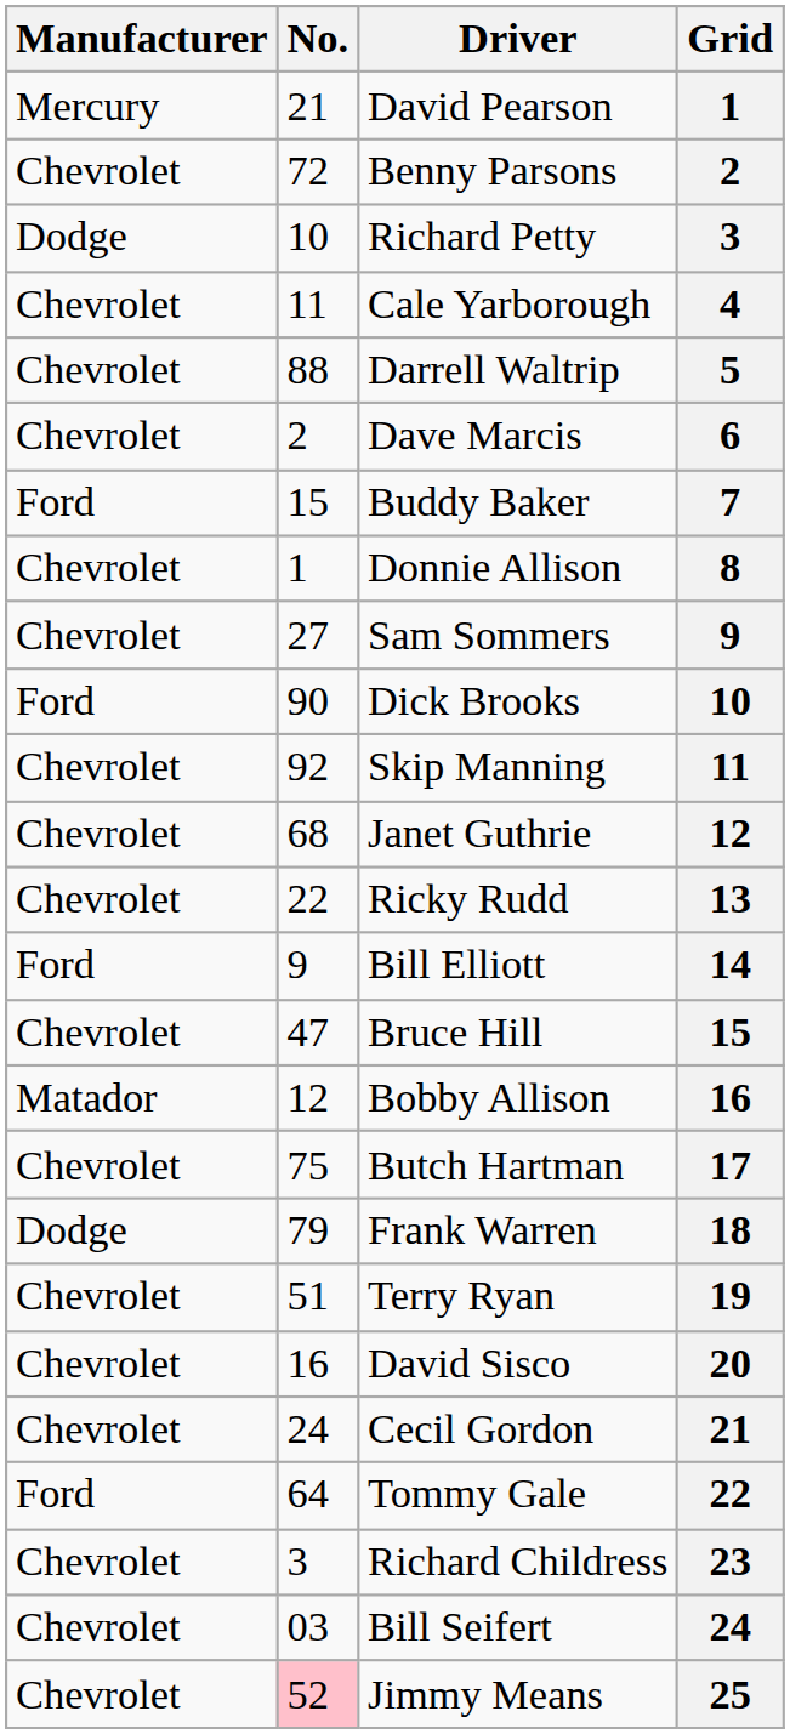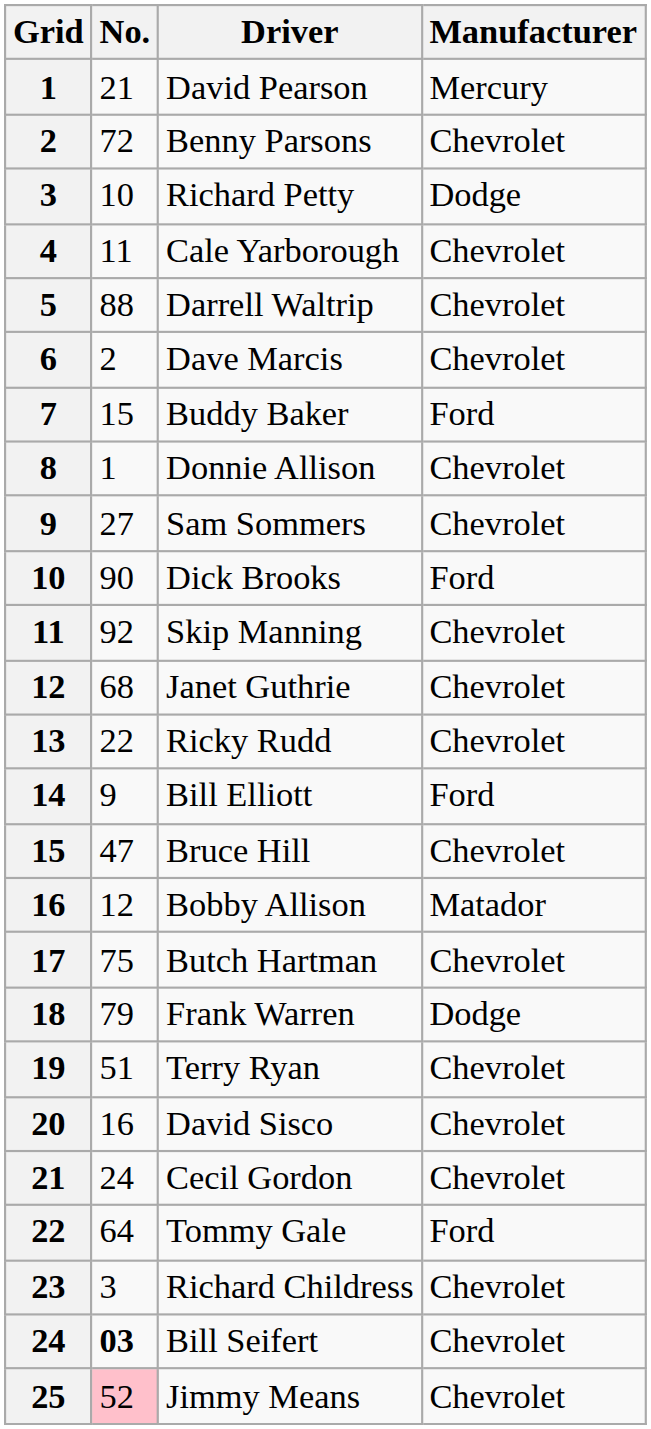columns swapped: Grid <-> Manufacturer
Bill Seifert | No.: normal -> bold
